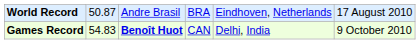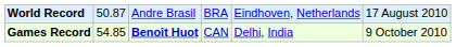Games Record | column 2: 54.83 -> 54.85
